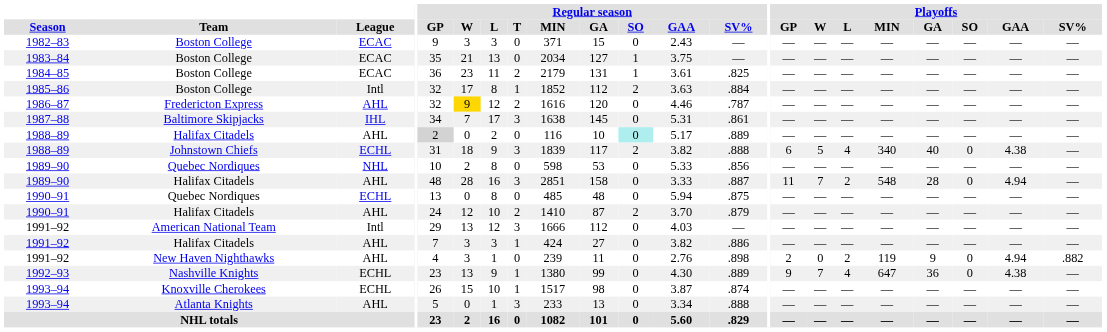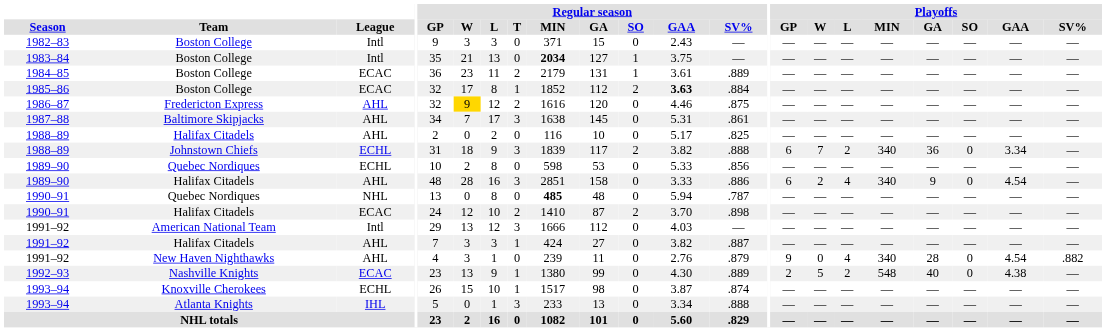1982–83 | League: ECAC -> Intl
1983–84 | League: ECAC -> Intl
1983–84 | Regular season / MIN: normal -> bold
1984–85 | Regular season / SV%: .825 -> .889
1985–86 | League: Intl -> ECAC
1985–86 | Regular season / GAA: normal -> bold
1986–87 | Regular season / SV%: .787 -> .875
1987–88 | League: IHL -> AHL
1988–89 / Halifax Citadels | Regular season / GP: lightgrey background -> no background
1988–89 / Halifax Citadels | Regular season / SO: paleturquoise background -> no background
1988–89 / Halifax Citadels | Regular season / SV%: .889 -> .825
1988–89 / Johnstown Chiefs | Playoffs / W: 5 -> 7
1988–89 / Johnstown Chiefs | Playoffs / L: 4 -> 2
1988–89 / Johnstown Chiefs | Playoffs / GA: 40 -> 36
1988–89 / Johnstown Chiefs | Playoffs / GAA: 4.38 -> 3.34
1989–90 / Quebec Nordiques | League: NHL -> ECHL
1989–90 / Halifax Citadels | Regular season / SV%: .887 -> .886
1989–90 / Halifax Citadels | Playoffs / GP: 11 -> 6
1989–90 / Halifax Citadels | Playoffs / W: 7 -> 2
1989–90 / Halifax Citadels | Playoffs / L: 2 -> 4
1989–90 / Halifax Citadels | Playoffs / MIN: 548 -> 340
1989–90 / Halifax Citadels | Playoffs / GA: 28 -> 9
1989–90 / Halifax Citadels | Playoffs / GAA: 4.94 -> 4.54
1990–91 / Quebec Nordiques | League: ECHL -> NHL
1990–91 / Quebec Nordiques | Regular season / MIN: normal -> bold
1990–91 / Quebec Nordiques | Regular season / SV%: .875 -> .787
1990–91 / Halifax Citadels | League: AHL -> ECAC
1990–91 / Halifax Citadels | Regular season / SV%: .879 -> .898
1991–92 / Halifax Citadels | Regular season / SV%: .886 -> .887
1991–92 / New Haven Nighthawks | Regular season / SV%: .898 -> .879
1991–92 / New Haven Nighthawks | Playoffs / GP: 2 -> 9
1991–92 / New Haven Nighthawks | Playoffs / L: 2 -> 4
1991–92 / New Haven Nighthawks | Playoffs / MIN: 119 -> 340
1991–92 / New Haven Nighthawks | Playoffs / GA: 9 -> 28
1991–92 / New Haven Nighthawks | Playoffs / GAA: 4.94 -> 4.54
1992–93 | League: ECHL -> ECAC
1992–93 | Playoffs / GP: 9 -> 2
1992–93 | Playoffs / W: 7 -> 5
1992–93 | Playoffs / L: 4 -> 2
1992–93 | Playoffs / MIN: 647 -> 548
1992–93 | Playoffs / GA: 36 -> 40
1993–94 / Atlanta Knights | League: AHL -> IHL
